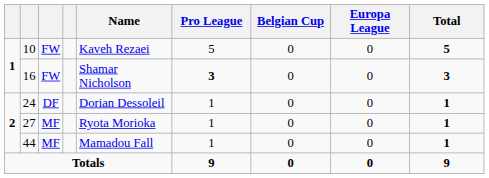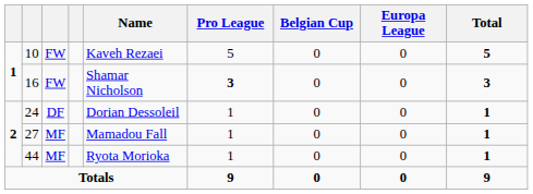27 | Name: Ryota Morioka -> Mamadou Fall
44 | Name: Mamadou Fall -> Ryota Morioka
